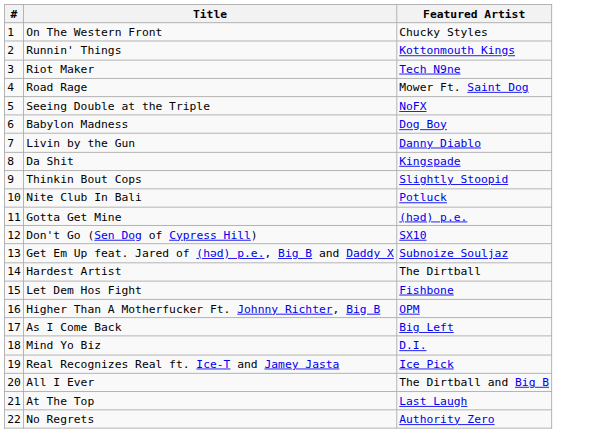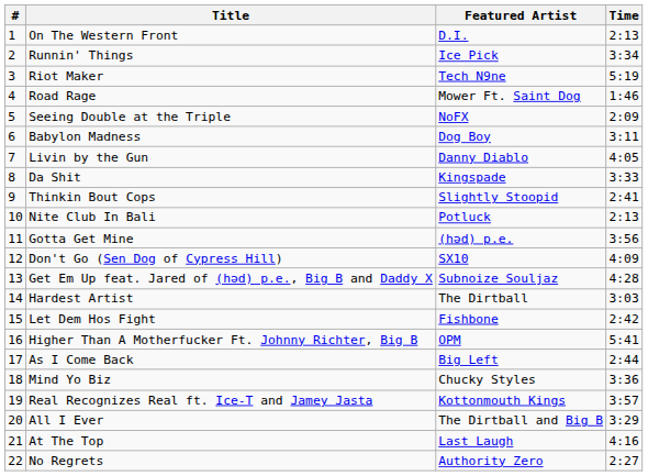+ column: Time | 2:13 | 3:34 | 5:19 | 1:46 | 2:09 | 3:11 | 4:05 | 3:33 | 2:41 | 2:13 | 3:56 | 4:09 | 4:28 | 3:03 | 2:42 | 5:41 | 2:44 | 3:36 | 3:57 | 3:29 | 4:16 | 2:27
On The Western Front | Featured Artist: Chucky Styles -> D.I.
Runnin' Things | Featured Artist: Kottonmouth Kings -> Ice Pick
Mind Yo Biz | Featured Artist: D.I. -> Chucky Styles
Real Recognizes Real ft. Ice-T and Jamey Jasta | Featured Artist: Ice Pick -> Kottonmouth Kings
